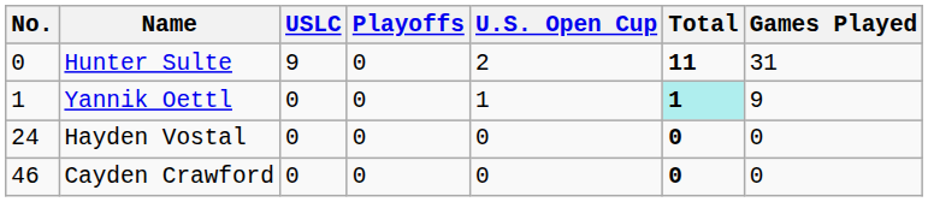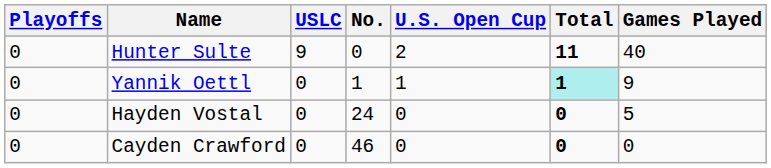columns swapped: No. <-> Playoffs
Hunter Sulte | Games Played: 31 -> 40
Hayden Vostal | Games Played: 0 -> 5
